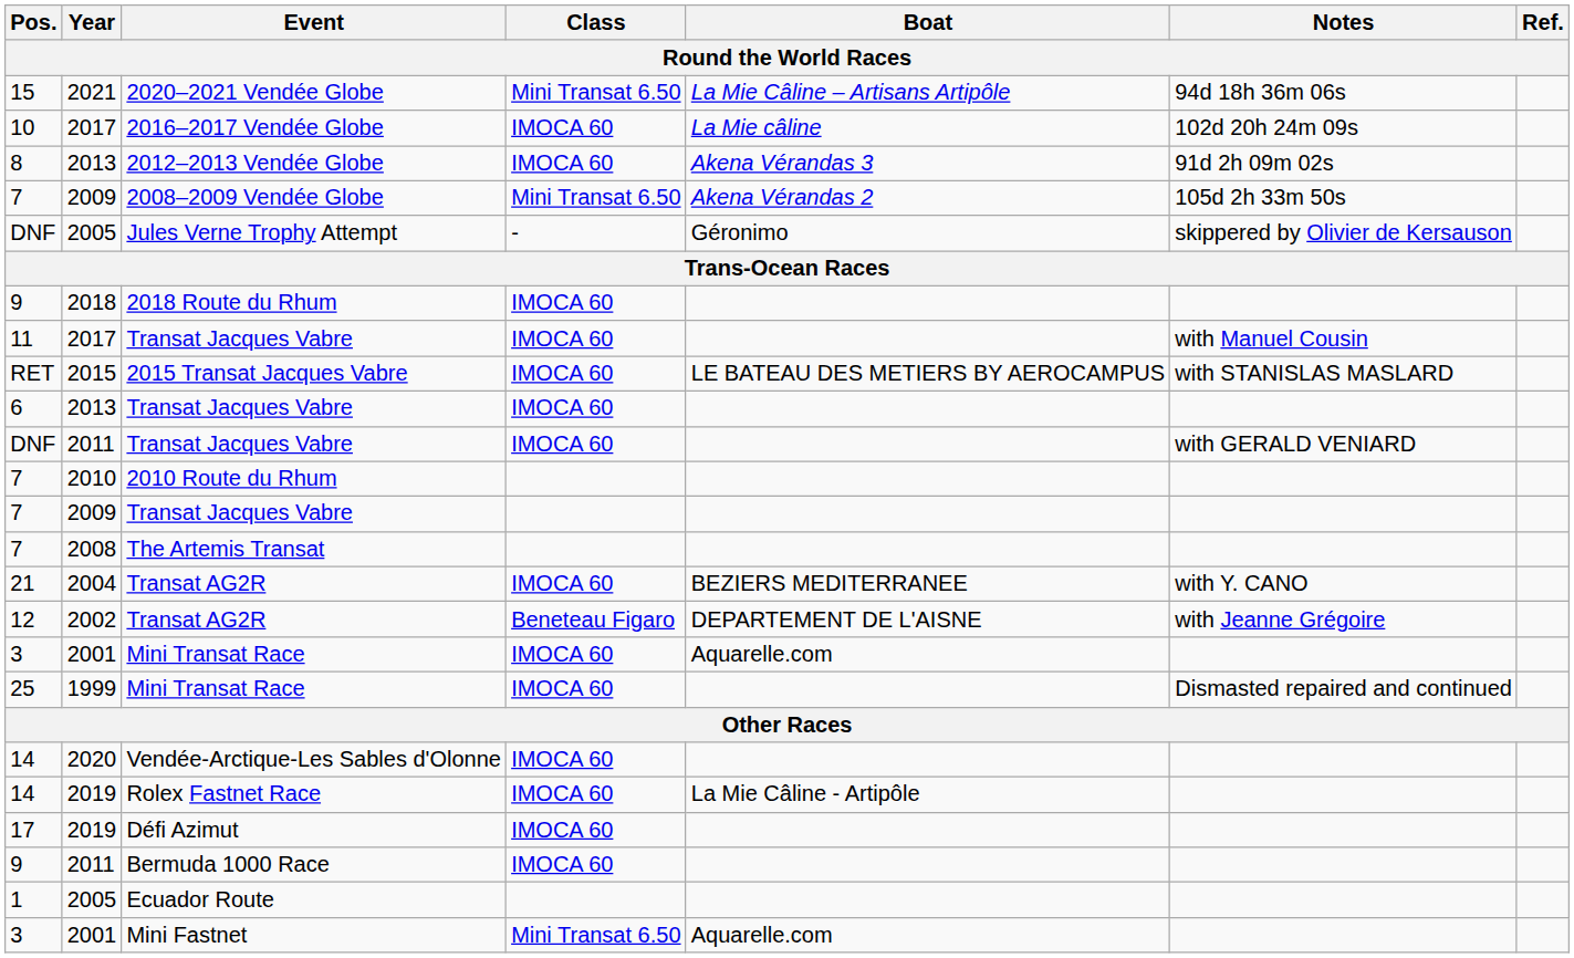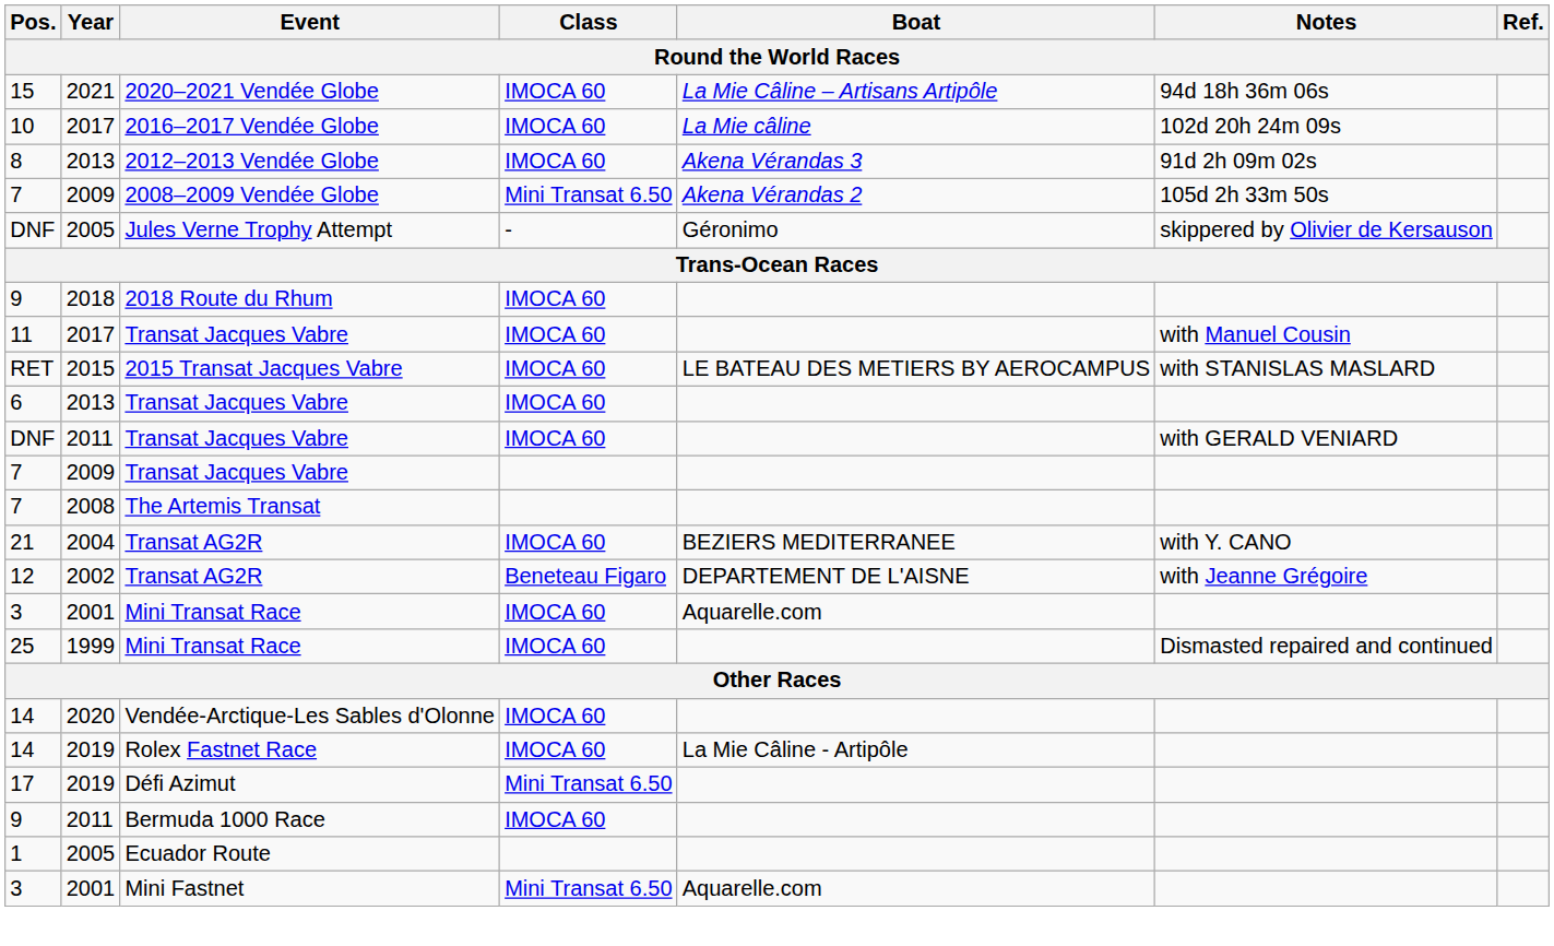2020–2021 Vendée Globe | Class: Mini Transat 6.50 -> IMOCA 60
- row: 7 | 2010 | 2010 Route du Rhum
Défi Azimut | Class: IMOCA 60 -> Mini Transat 6.50
